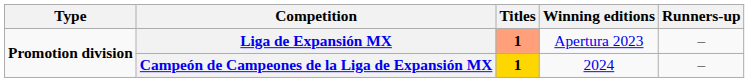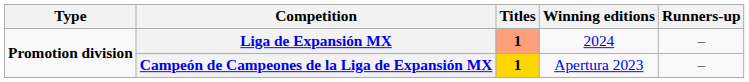Liga de Expansión MX | Winning editions: Apertura 2023 -> 2024
Campeón de Campeones de la Liga de Expansión MX | Winning editions: 2024 -> Apertura 2023
